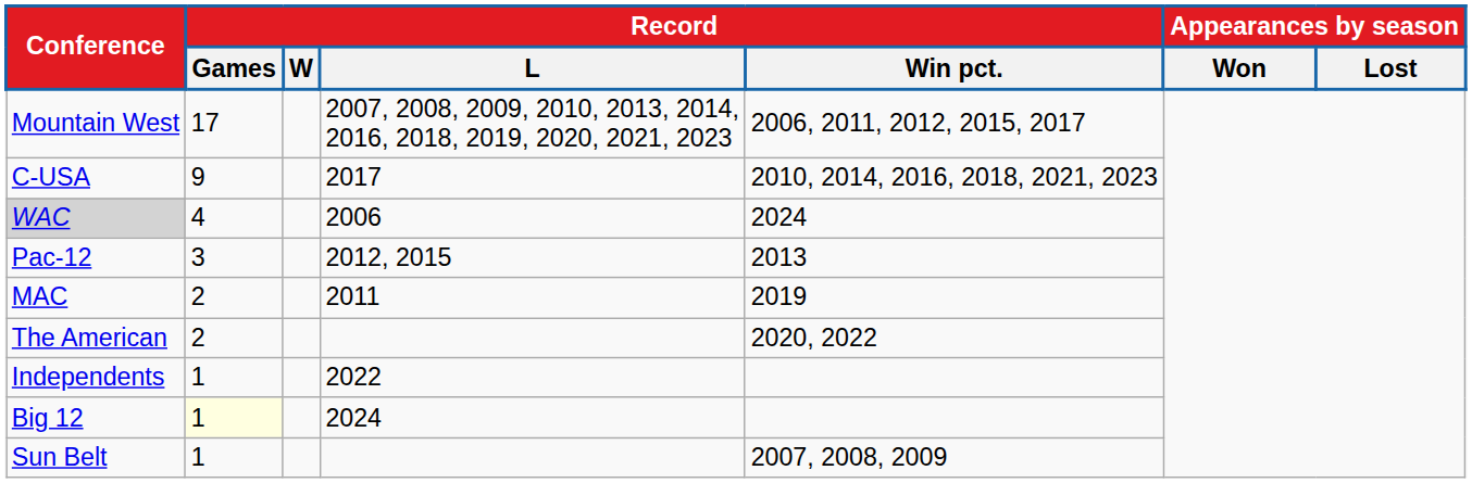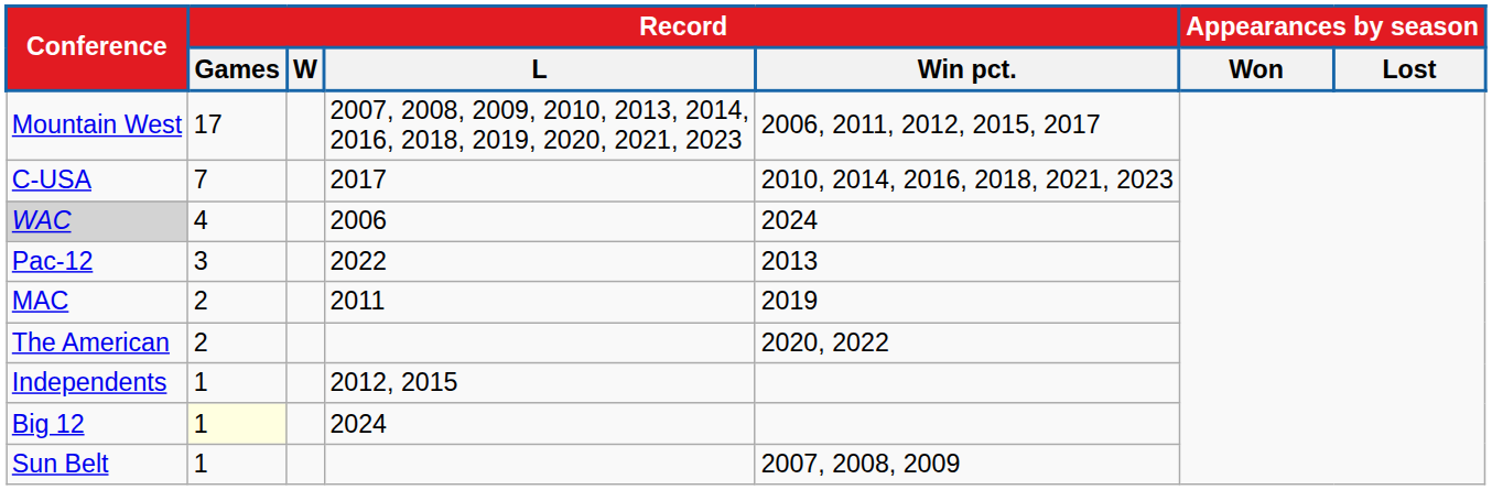C-USA | Record / Games: 9 -> 7
Pac-12 | Record / L: 2012, 2015 -> 2022
Independents | Record / L: 2022 -> 2012, 2015
